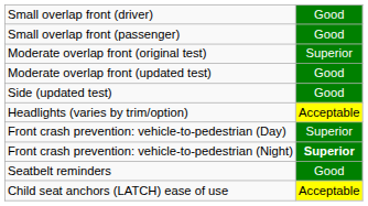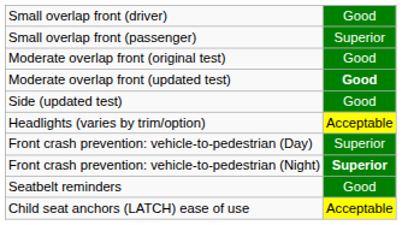Small overlap front (passenger) | column 2: Good -> Superior
Moderate overlap front (original test) | column 2: Superior -> Good
Moderate overlap front (updated test) | column 2: normal -> bold
